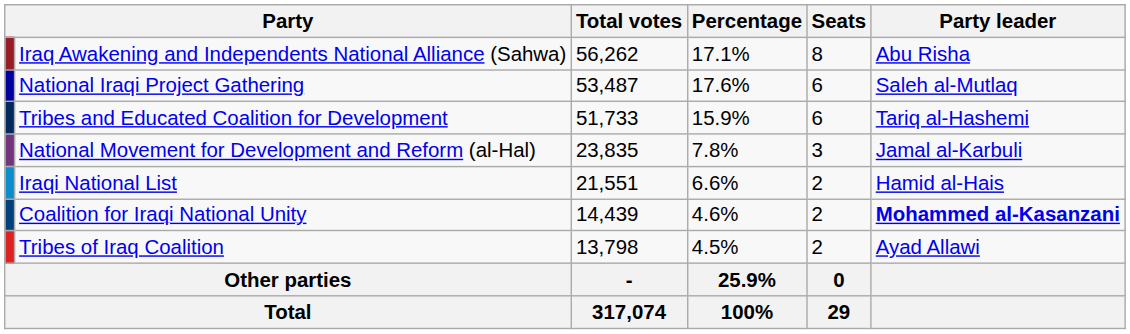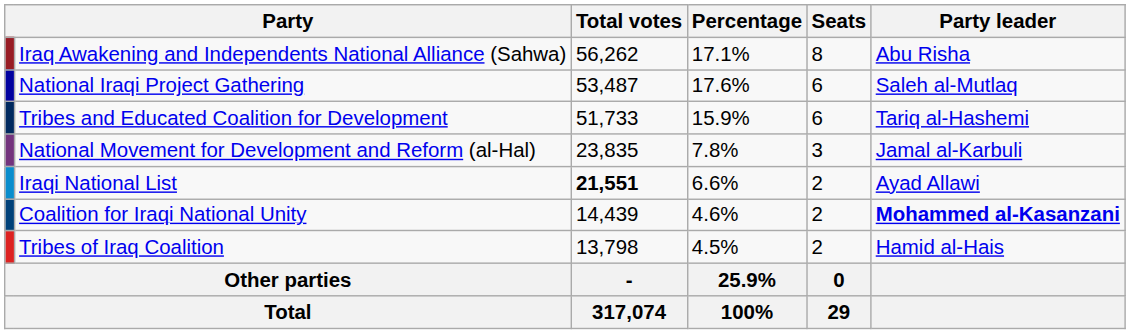Iraqi National List | Total votes: normal -> bold
Iraqi National List | Party leader: Hamid al-Hais -> Ayad Allawi
Tribes of Iraq Coalition | Party leader: Ayad Allawi -> Hamid al-Hais
